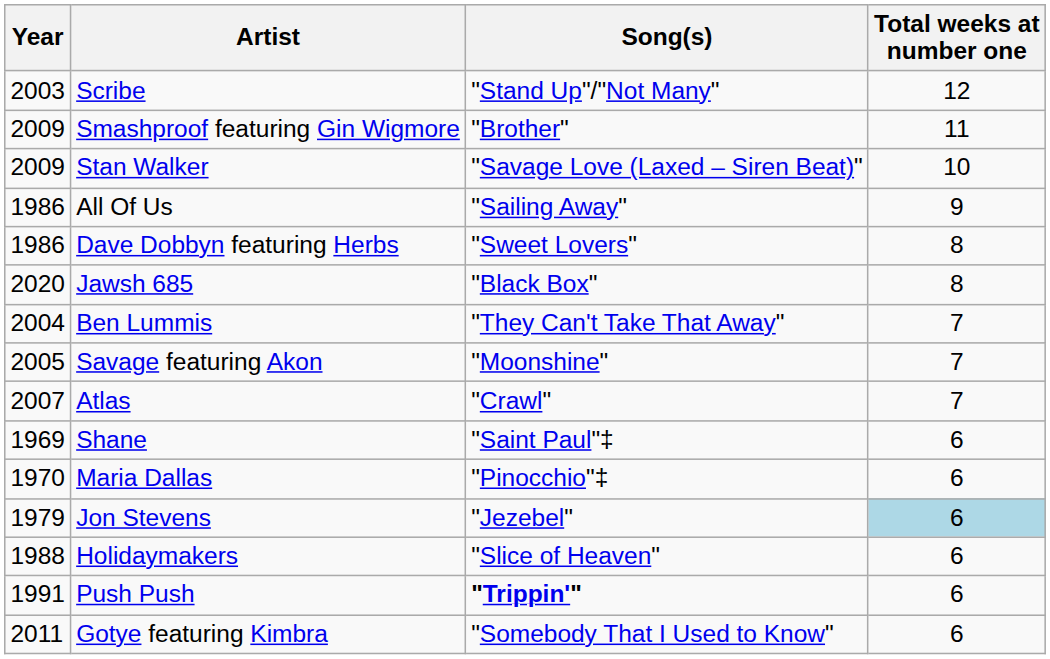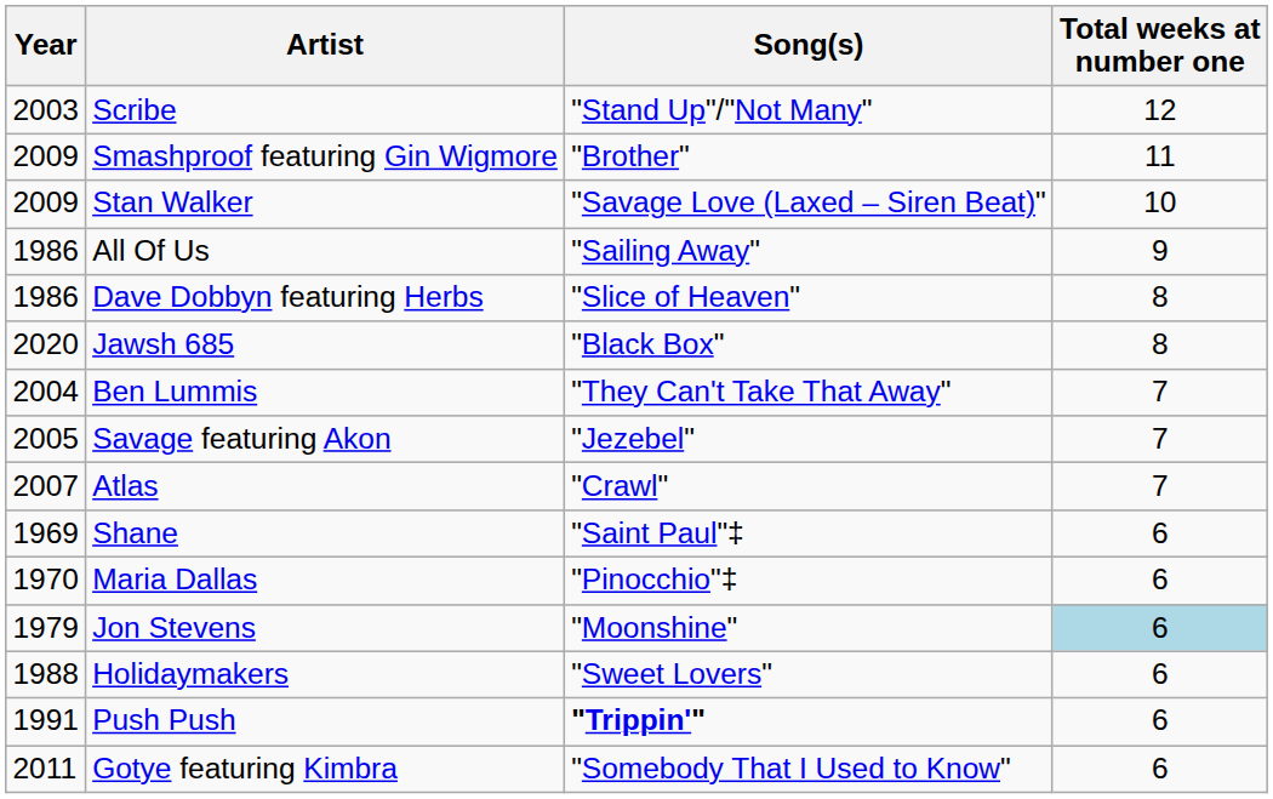Dave Dobbyn featuring Herbs | Song(s): "Sweet Lovers" -> "Slice of Heaven"
Savage featuring Akon | Song(s): "Moonshine" -> "Jezebel"
Jon Stevens | Song(s): "Jezebel" -> "Moonshine"
Holidaymakers | Song(s): "Slice of Heaven" -> "Sweet Lovers"
